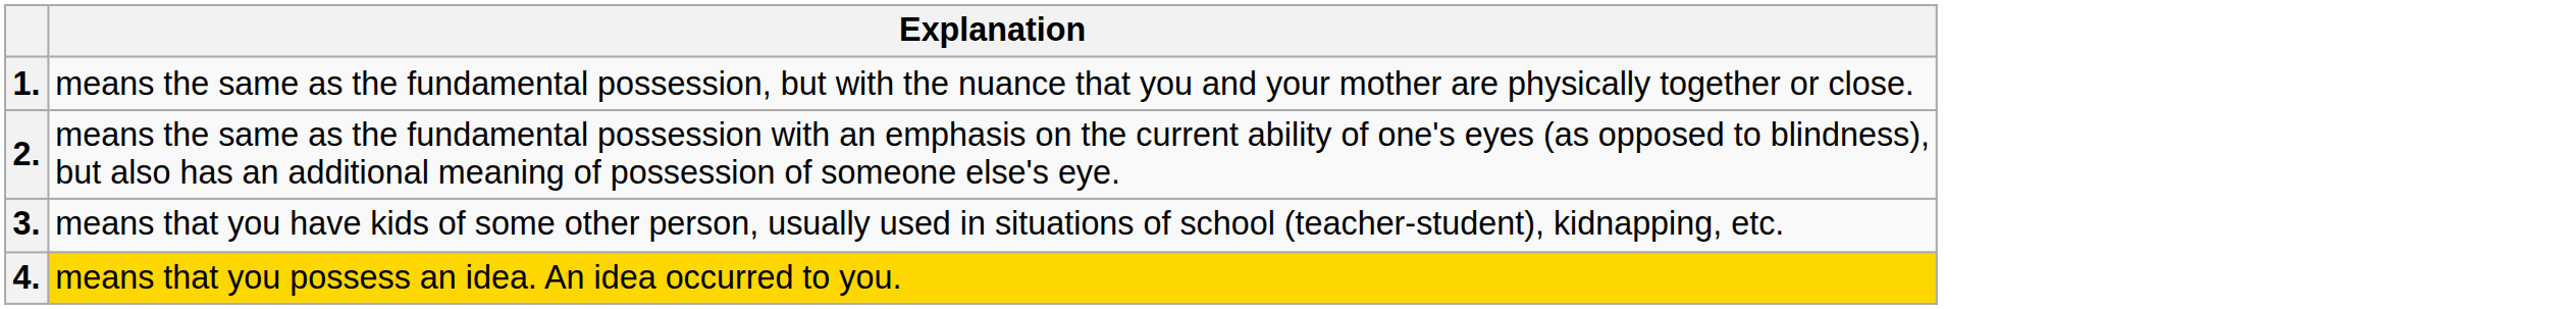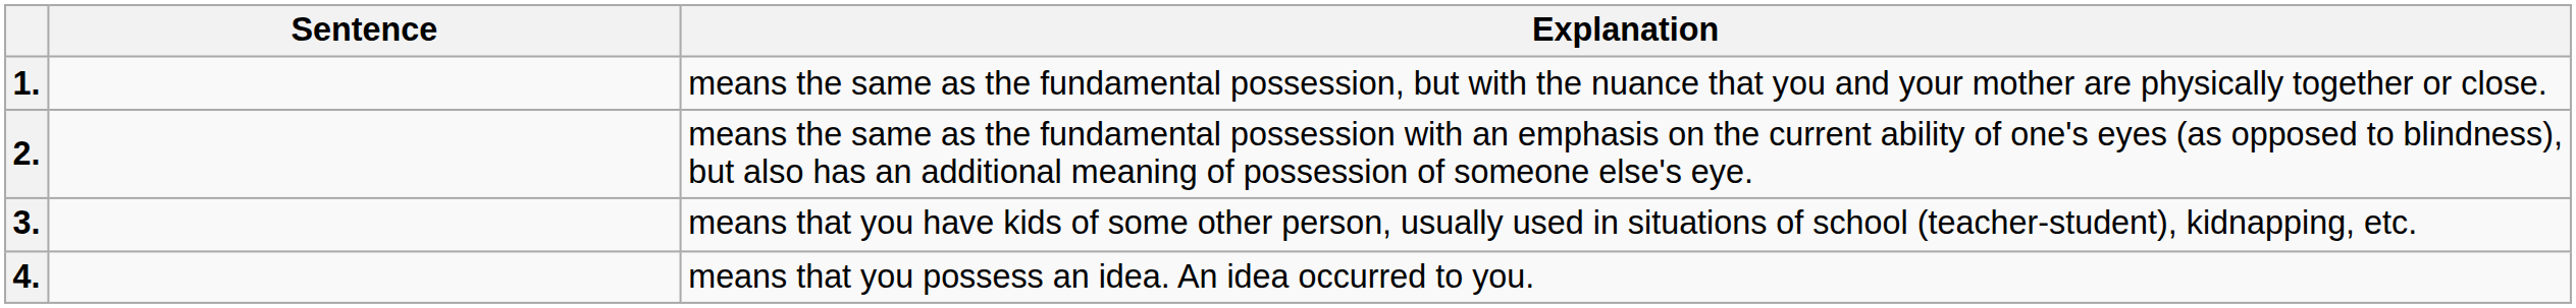+ column: Sentence
4. | Explanation: gold background -> no background
